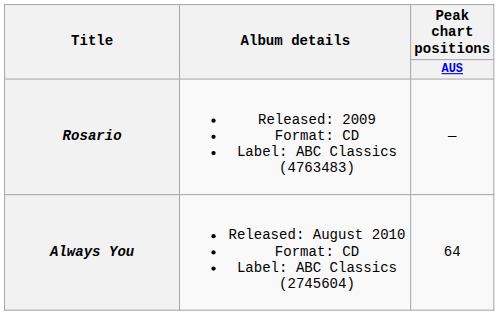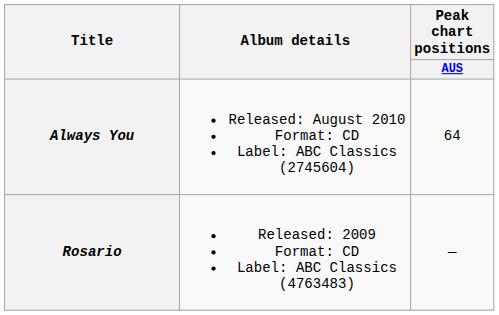rows swapped: Rosario <-> Always You
